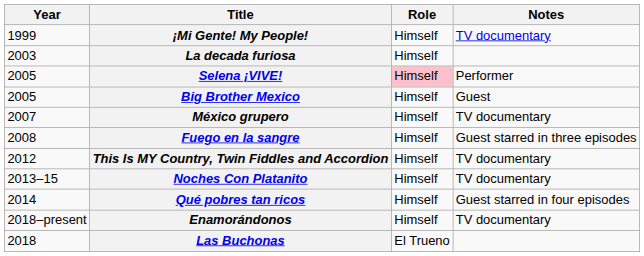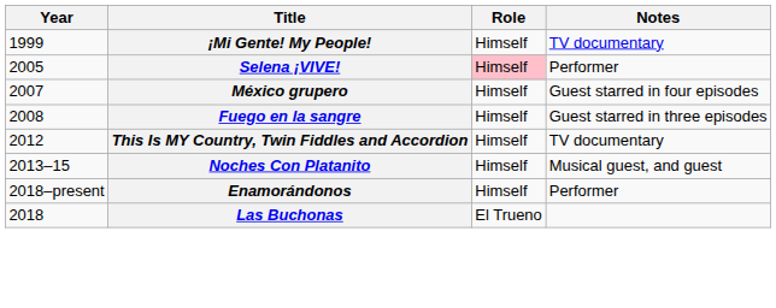- row: 2003 | La decada furiosa | Himself
- row: 2005 | Big Brother Mexico | Himself | Guest
México grupero | Notes: TV documentary -> Guest starred in four episodes
Noches Con Platanito | Notes: TV documentary -> Musical guest, and guest
- row: 2014 | Qué pobres tan ricos | Himself | Guest starred in four episodes
Enamorándonos | Notes: TV documentary -> Performer
